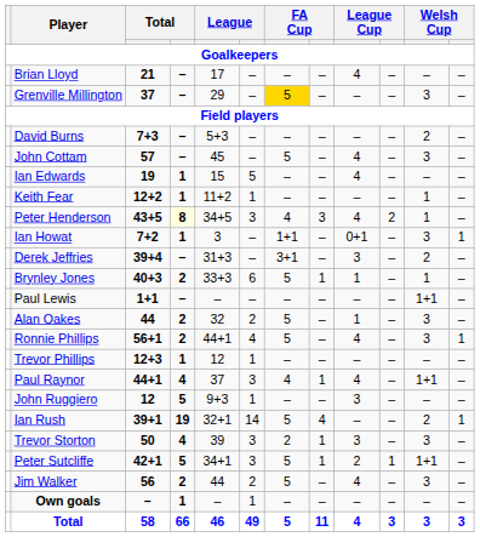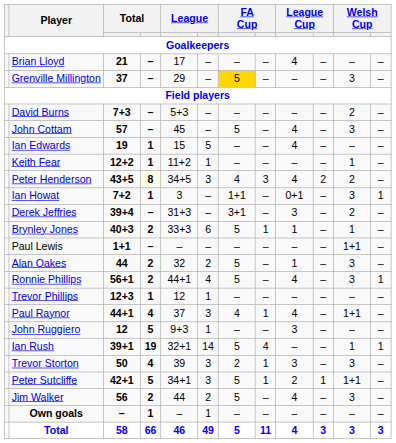Peter Henderson | column 11: 1 -> 2
Ian Rush | column 11: 2 -> 1
